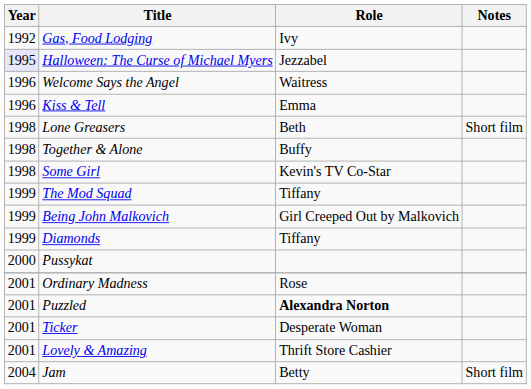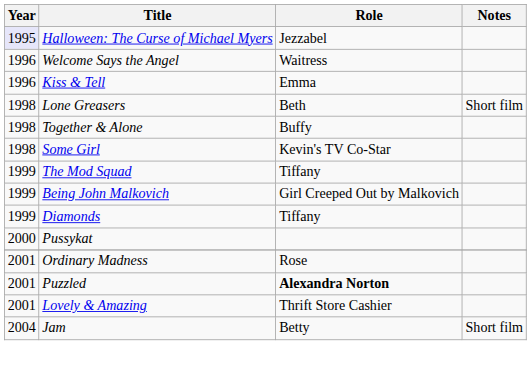- row: 1992 | Gas, Food Lodging | Ivy
- row: 2001 | Ticker | Desperate Woman
